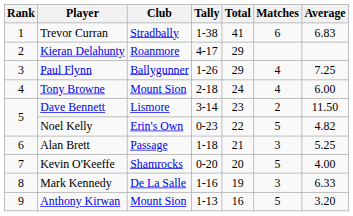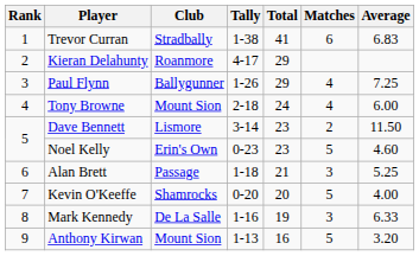Noel Kelly | Total: 22 -> 23
Noel Kelly | Average: 4.82 -> 4.60
